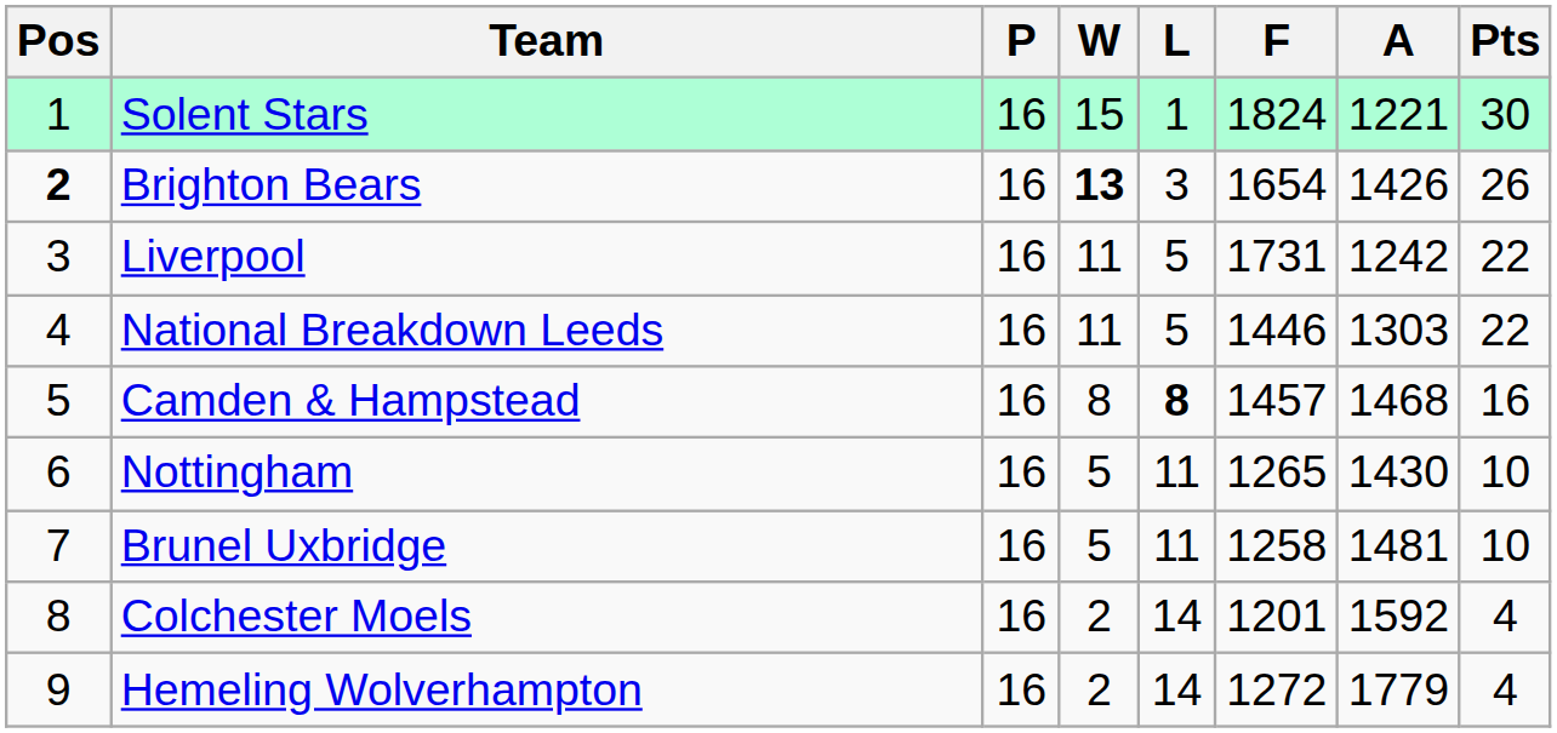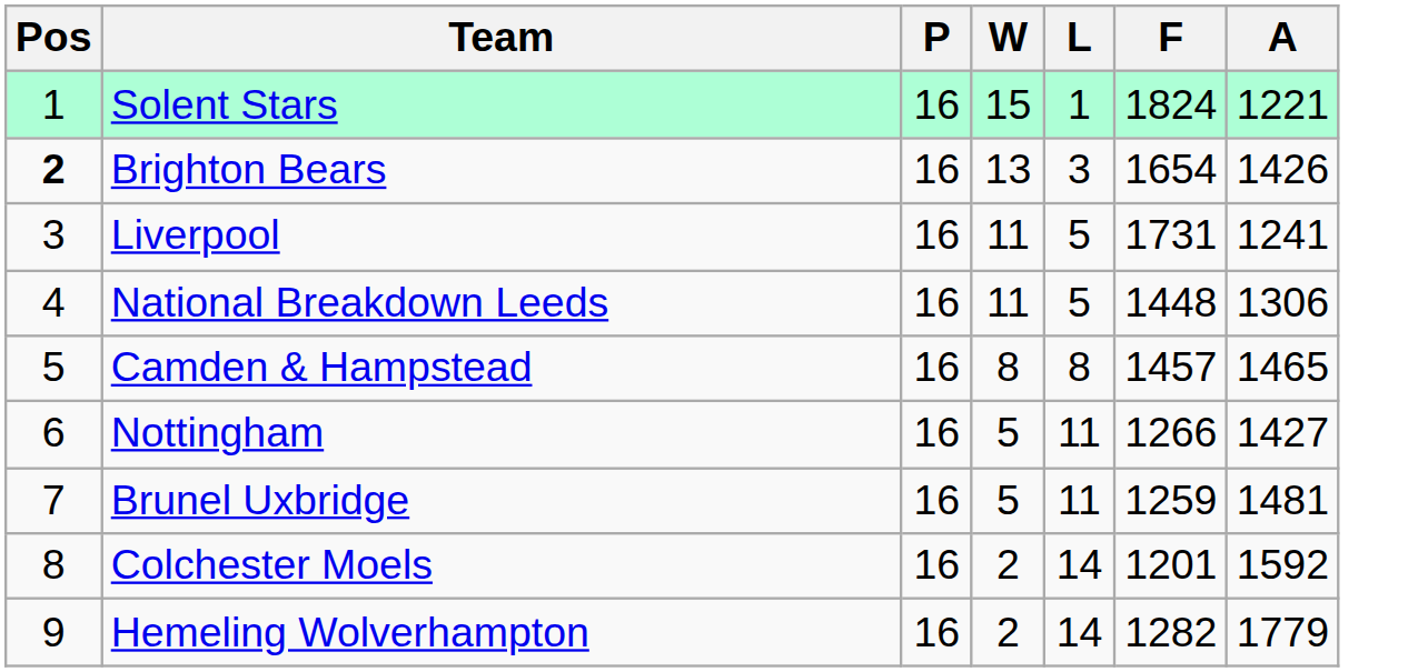- column: Pts | 30 | 26 | 22 | 22 | 16 | 10 | 10 | 4 | 4
Brighton Bears | W: bold -> normal
Liverpool | A: 1242 -> 1241
National Breakdown Leeds | F: 1446 -> 1448
National Breakdown Leeds | A: 1303 -> 1306
Camden & Hampstead | L: bold -> normal
Camden & Hampstead | A: 1468 -> 1465
Nottingham | F: 1265 -> 1266
Nottingham | A: 1430 -> 1427
Brunel Uxbridge | F: 1258 -> 1259
Hemeling Wolverhampton | F: 1272 -> 1282
